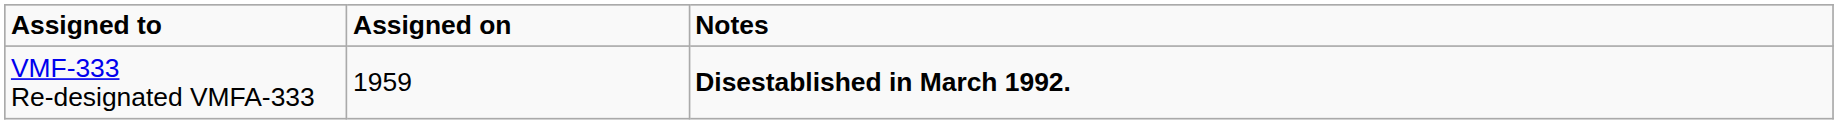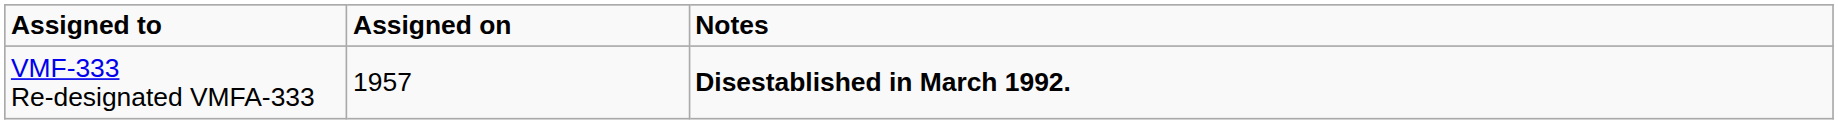VMF-333 Re-designated VMFA-333 | Assigned on: 1959 -> 1957
